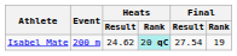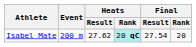Isabel Mate | Heats / Result: 24.62 -> 27.62
Isabel Mate | Final / Rank: 19 -> 20
